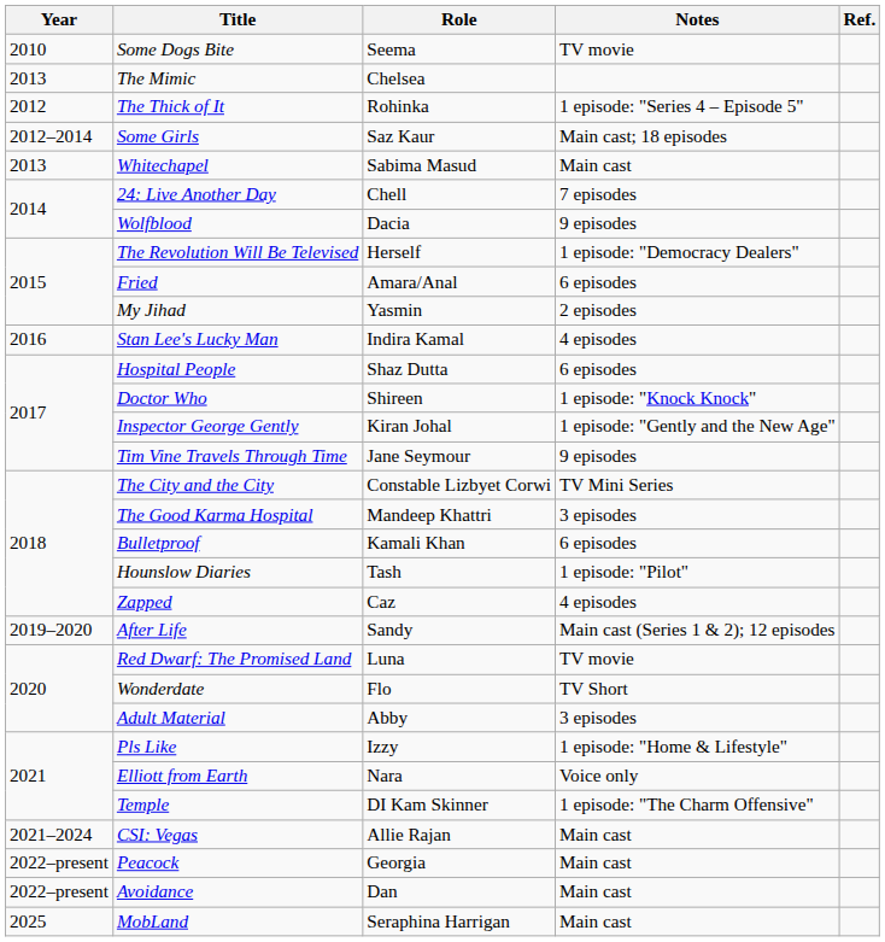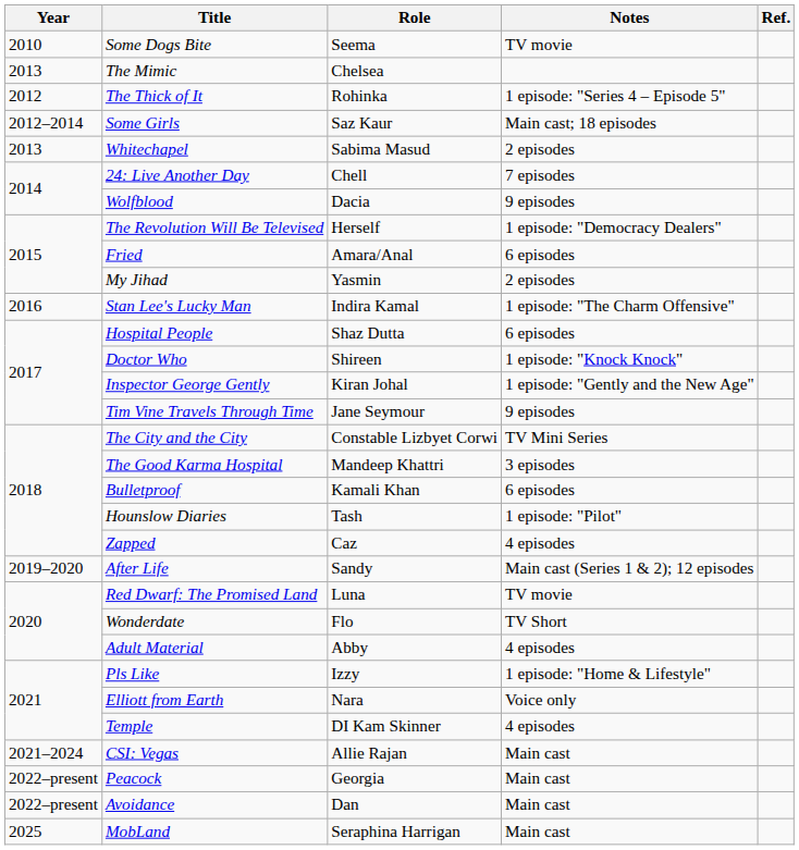Whitechapel | Notes: Main cast -> 2 episodes
Stan Lee's Lucky Man | Notes: 4 episodes -> 1 episode: "The Charm Offensive"
Adult Material | Notes: 3 episodes -> 4 episodes
Temple | Notes: 1 episode: "The Charm Offensive" -> 4 episodes
